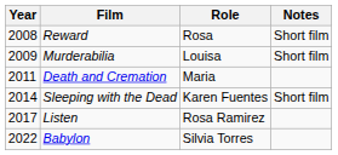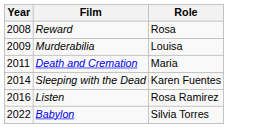- column: Notes | Short film | Short film | Short film
Listen | Year: 2017 -> 2016
